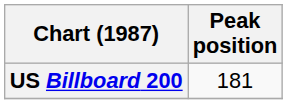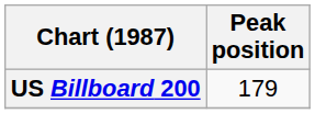US Billboard 200 | Peak position: 181 -> 179
